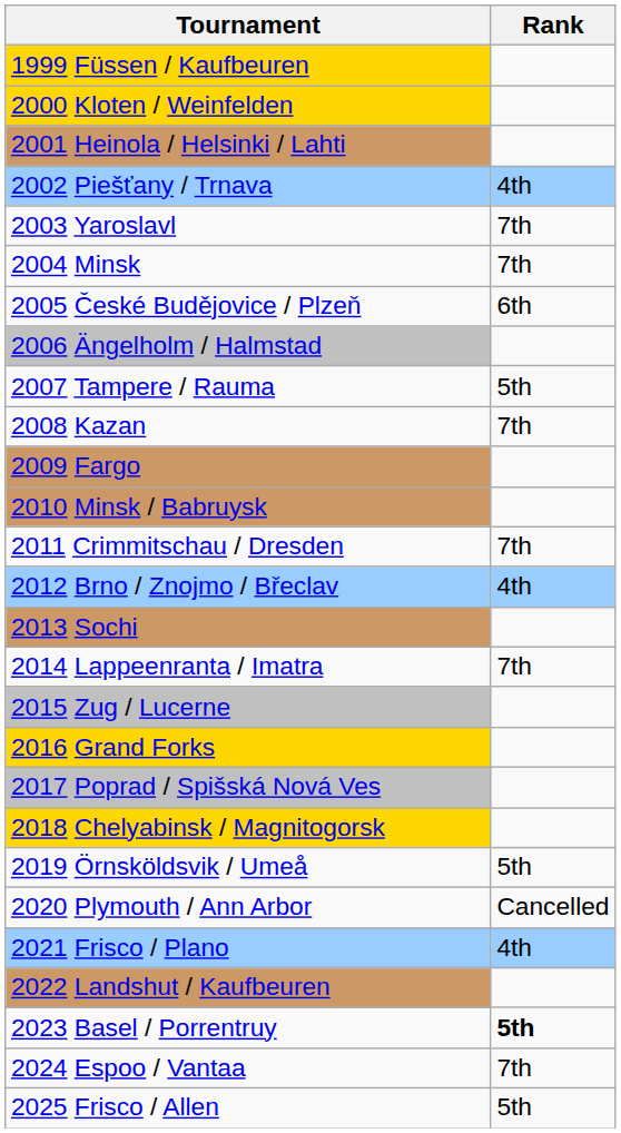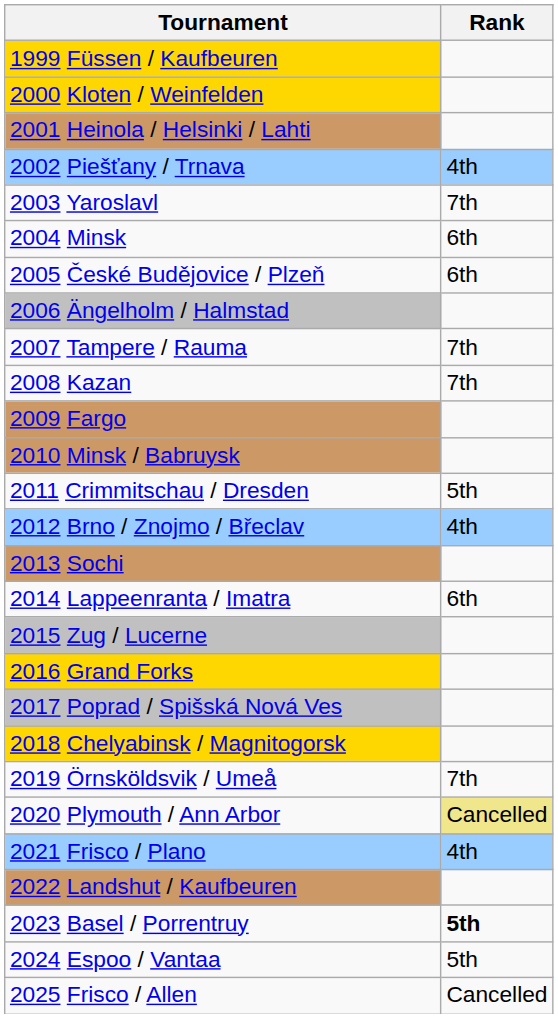2004 Minsk | Rank: 7th -> 6th
2007 Tampere / Rauma | Rank: 5th -> 7th
2011 Crimmitschau / Dresden | Rank: 7th -> 5th
2014 Lappeenranta / Imatra | Rank: 7th -> 6th
2019 Örnsköldsvik / Umeå | Rank: 5th -> 7th
2020 Plymouth / Ann Arbor | Rank: no background -> khaki background
2024 Espoo / Vantaa | Rank: 7th -> 5th
2025 Frisco / Allen | Rank: 5th -> Cancelled
